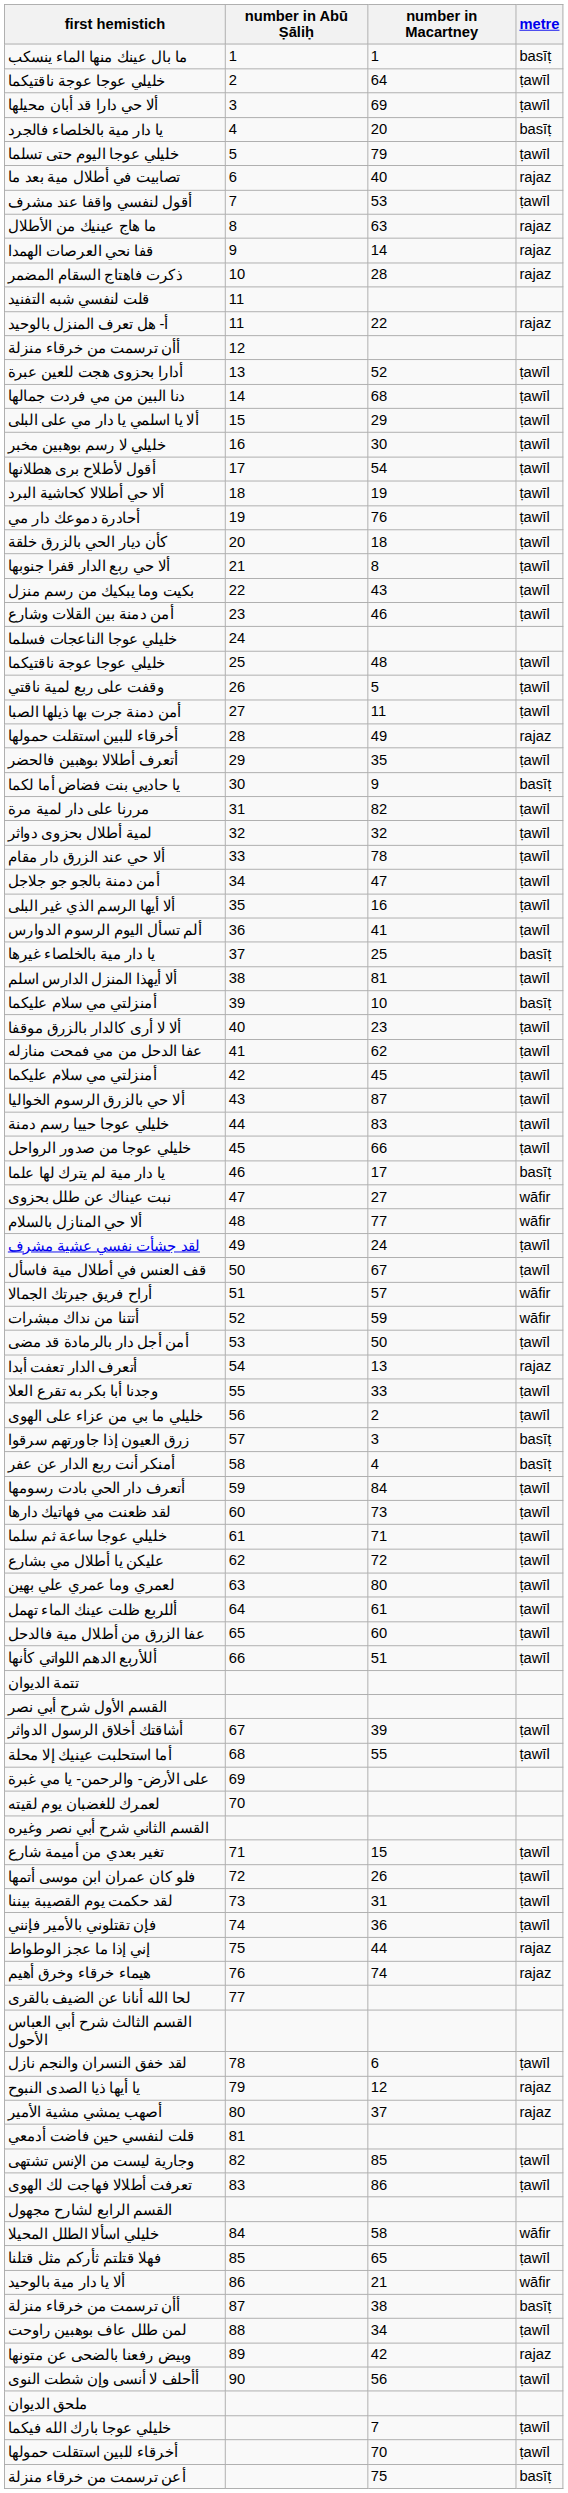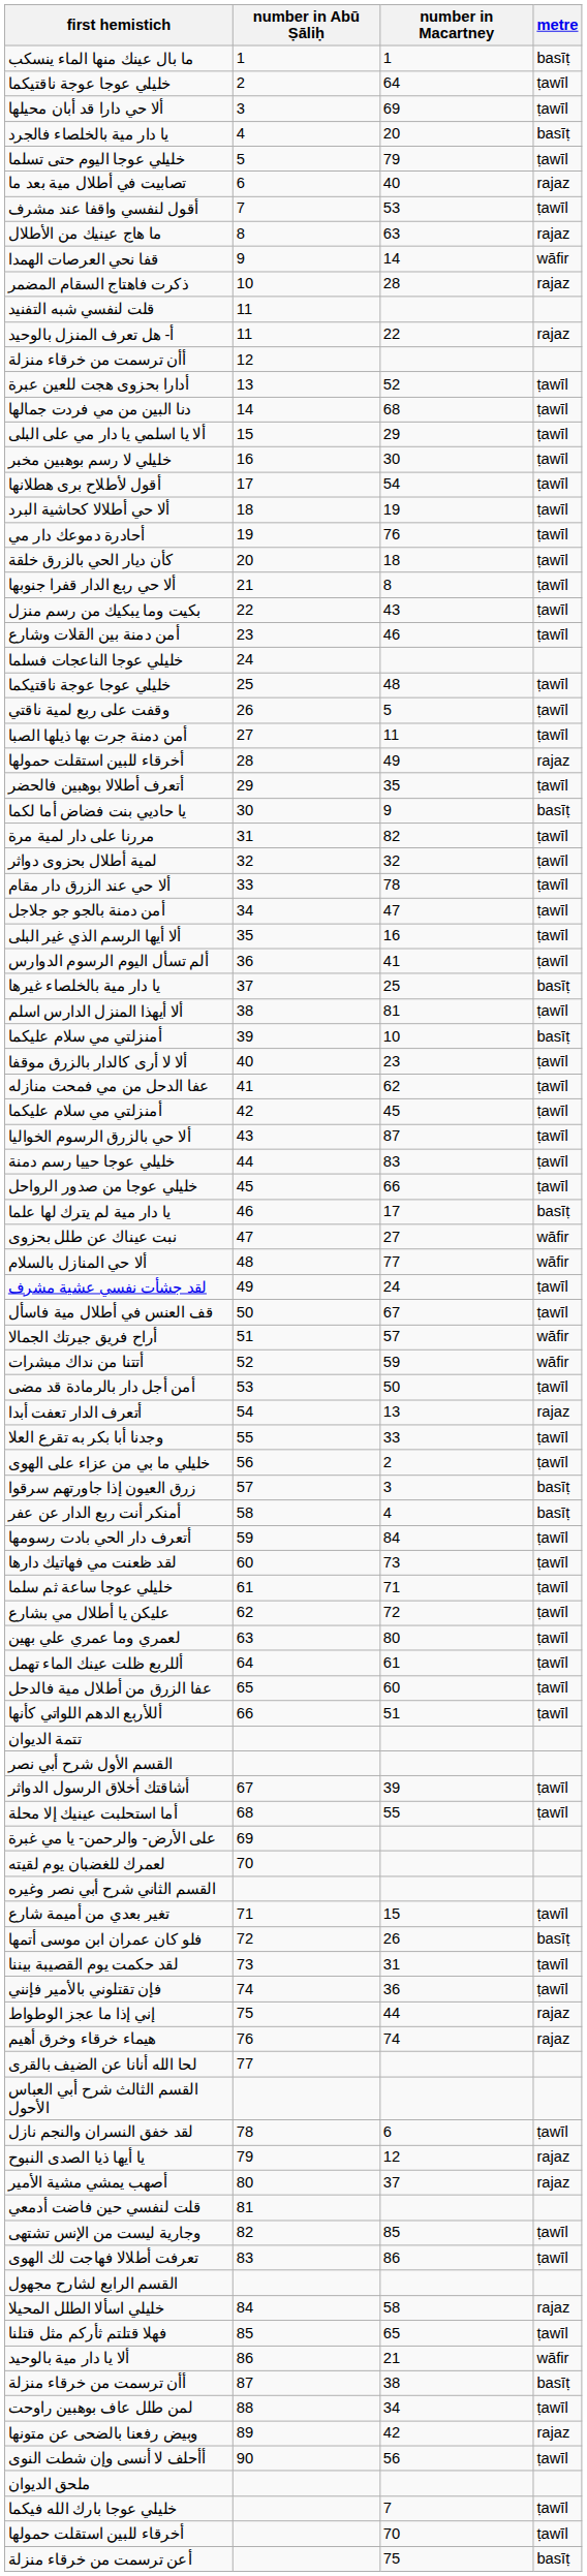قفا نحي العرصات الهمدا | metre: rajaz -> wāfir
فلو كان عمران ابن موسى أتمها | metre: ṭawīl -> basīṭ
خليلي اسألا الطلل المحيلا | metre: wāfir -> rajaz
